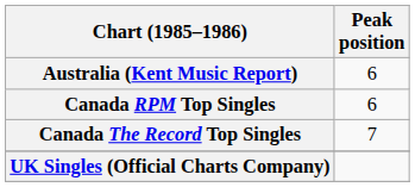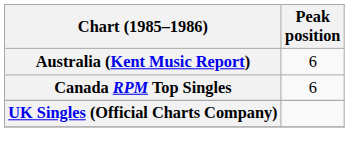- row: Canada The Record Top Singles | 7
